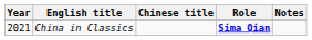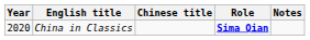China in Classics | Year: 2021 -> 2020
